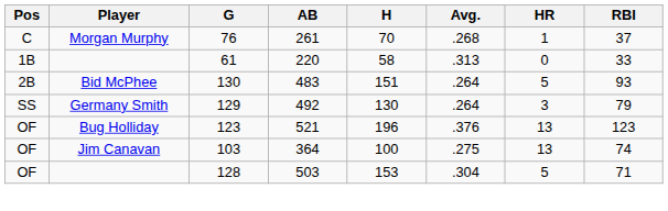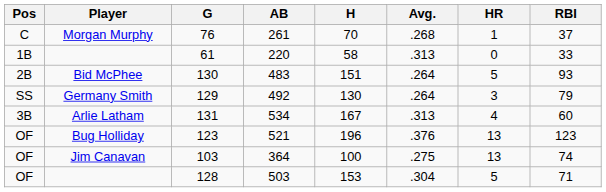+ row: 3B | Arlie Latham | 131 | 534 | 167 | .313 | 4 | 60
